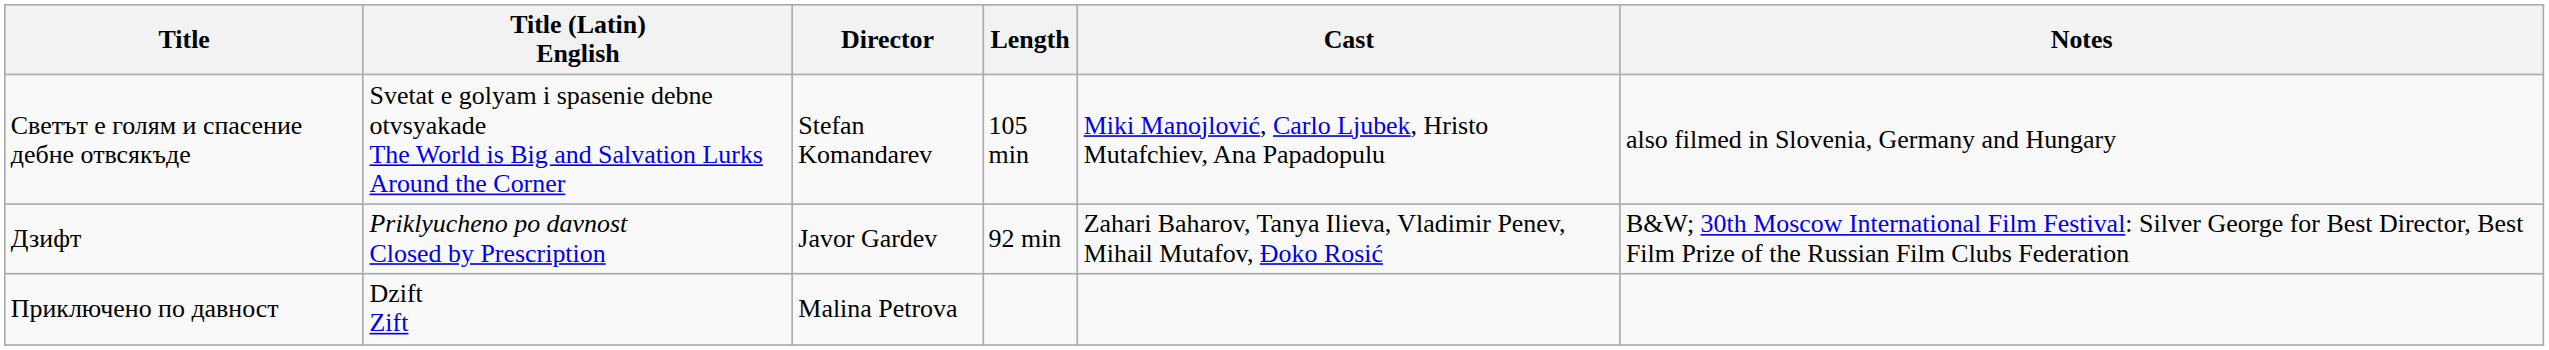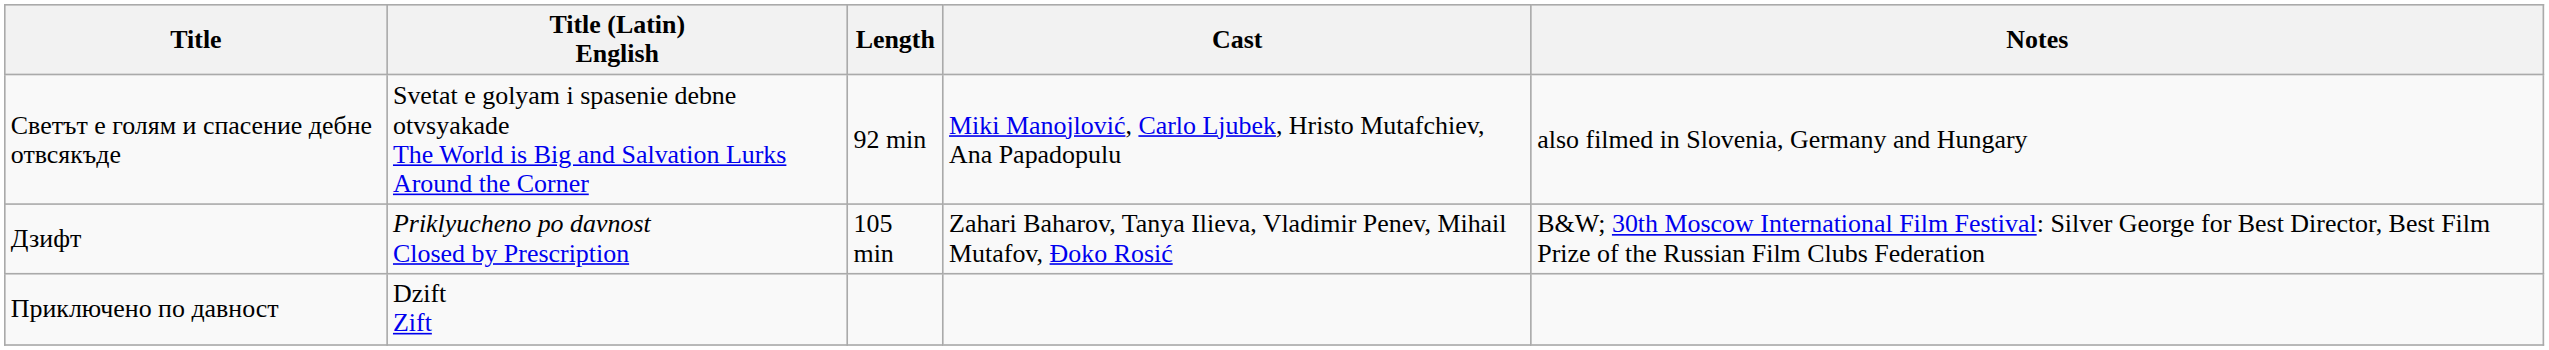- column: Director | Stefan Komandarev | Javor Gardev | Malina Petrova
Светът е голям и спасение дебне отвсякъде | Length: 105 min -> 92 min
Дзифт | Length: 92 min -> 105 min
